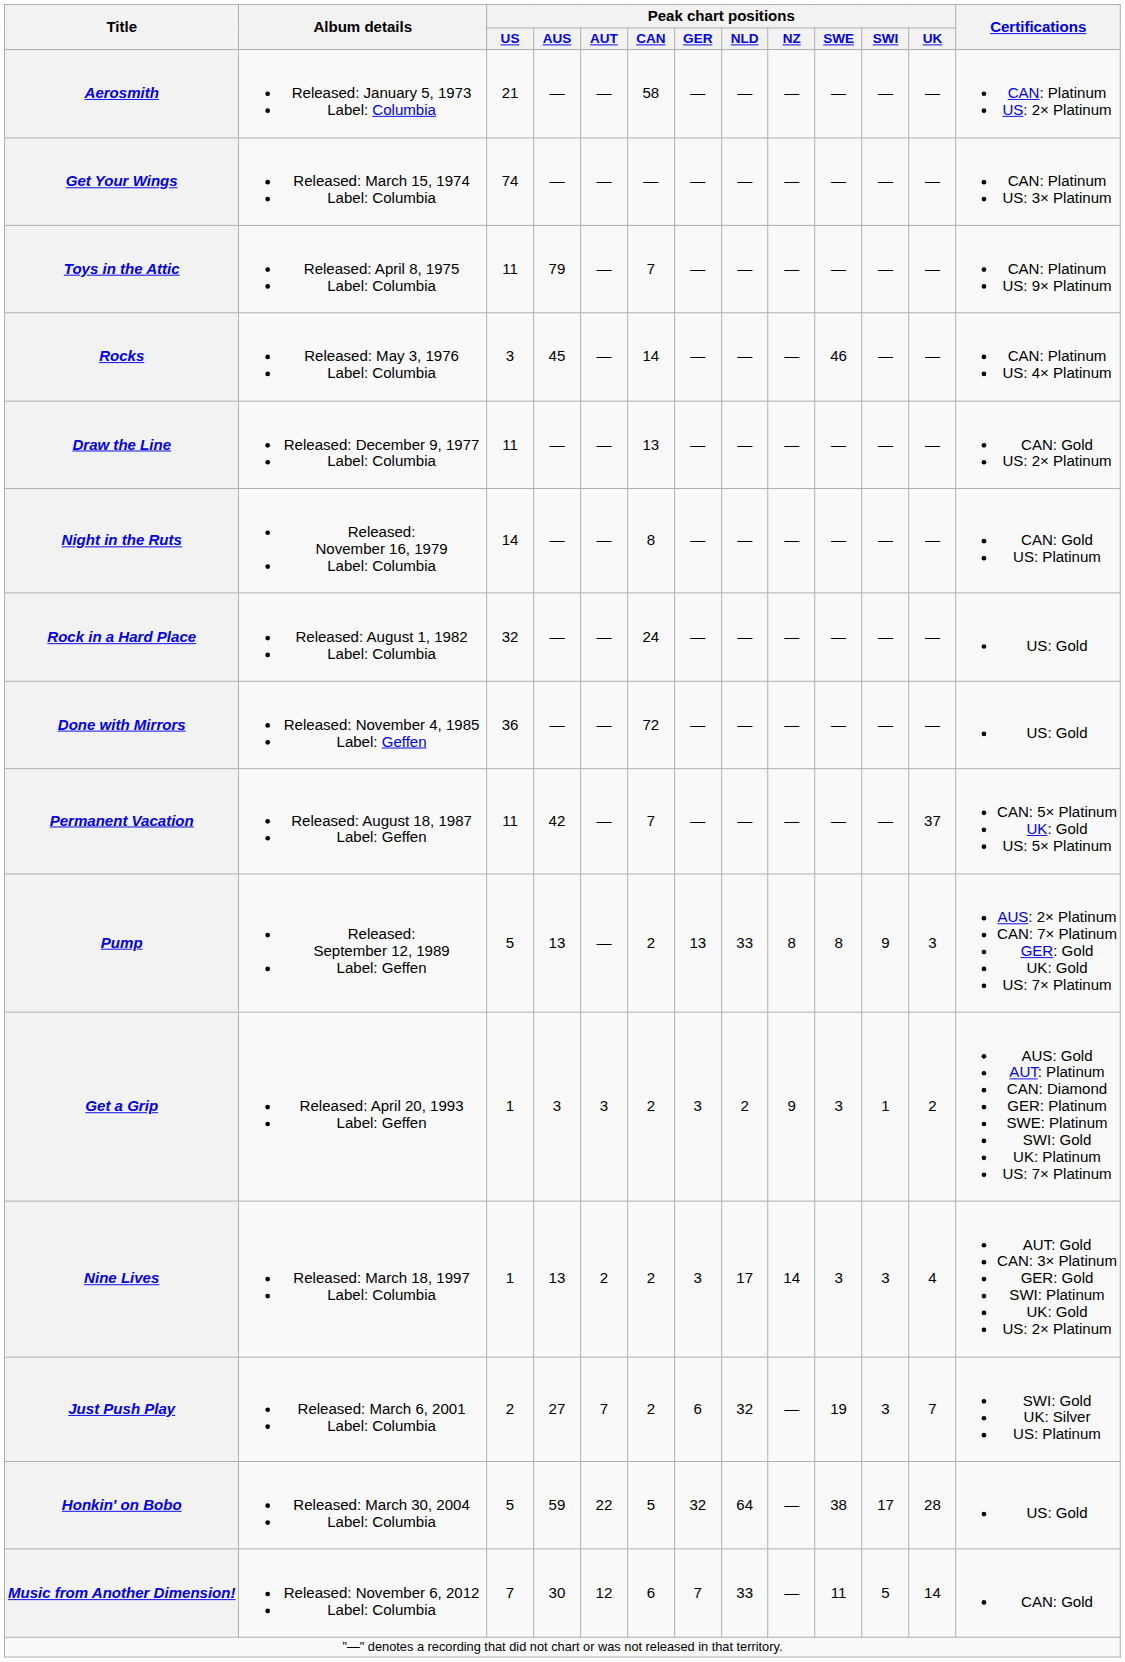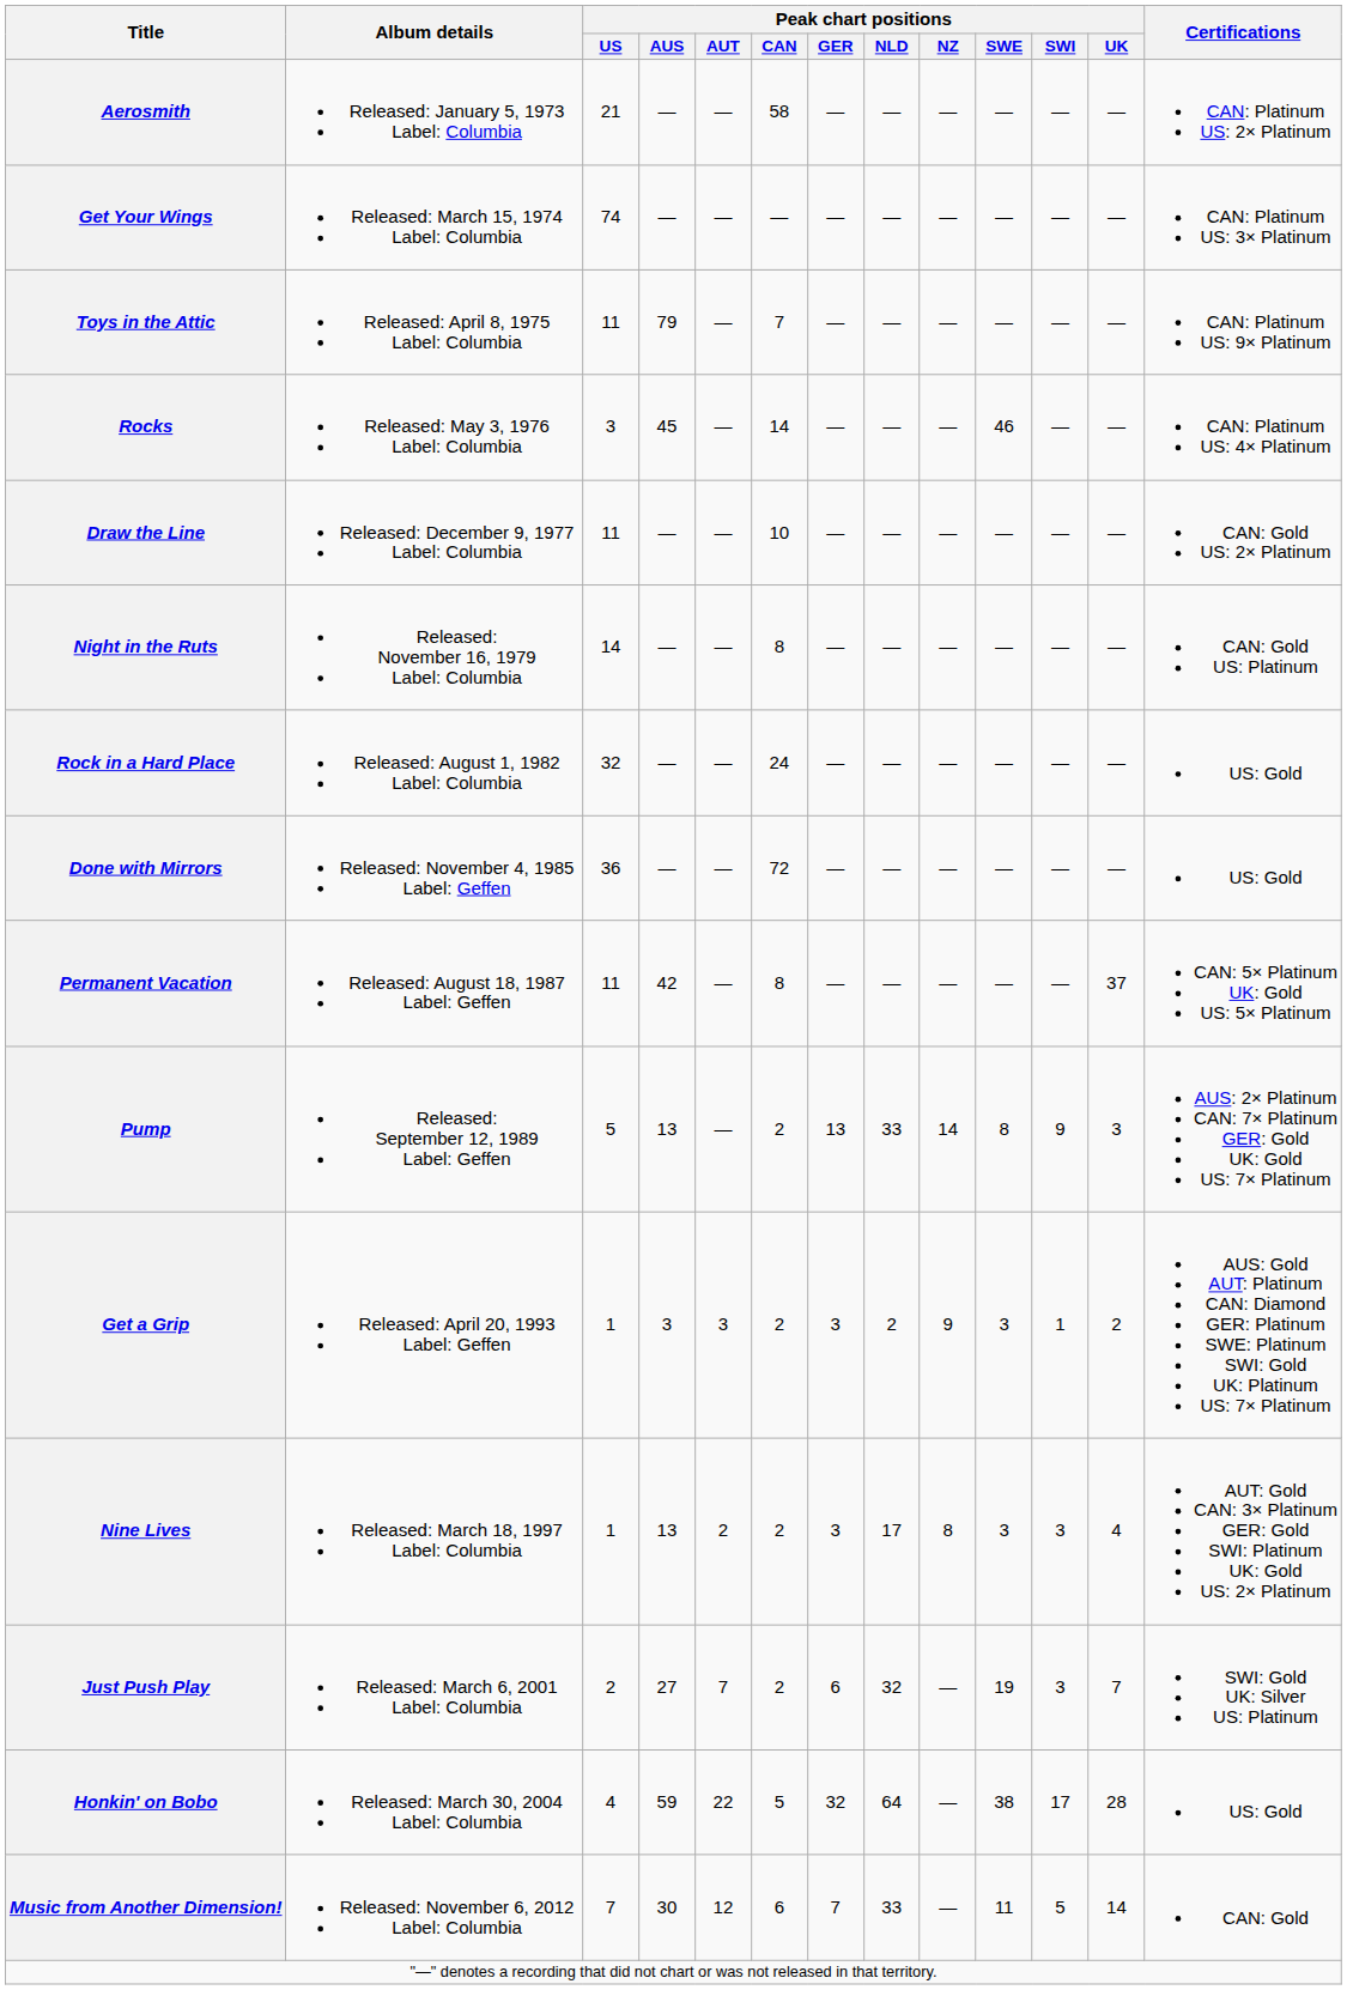Draw the Line | Peak chart positions / CAN: 13 -> 10
Permanent Vacation | Peak chart positions / CAN: 7 -> 8
Pump | Peak chart positions / NZ: 8 -> 14
Nine Lives | Peak chart positions / NZ: 14 -> 8
Honkin' on Bobo | Peak chart positions / US: 5 -> 4
